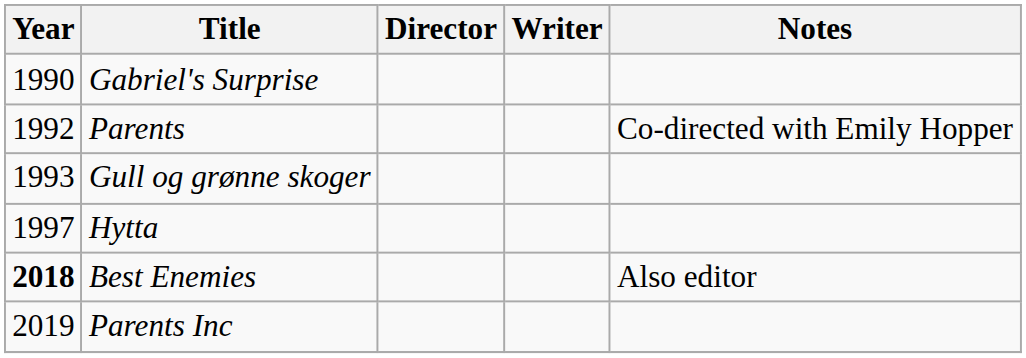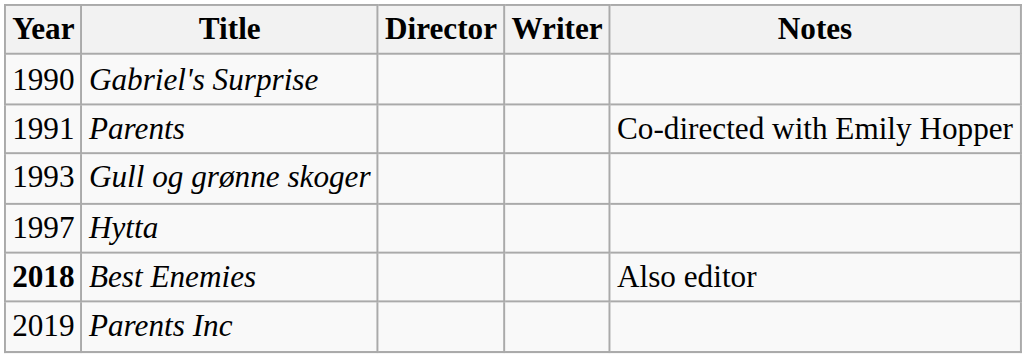Parents | Year: 1992 -> 1991
